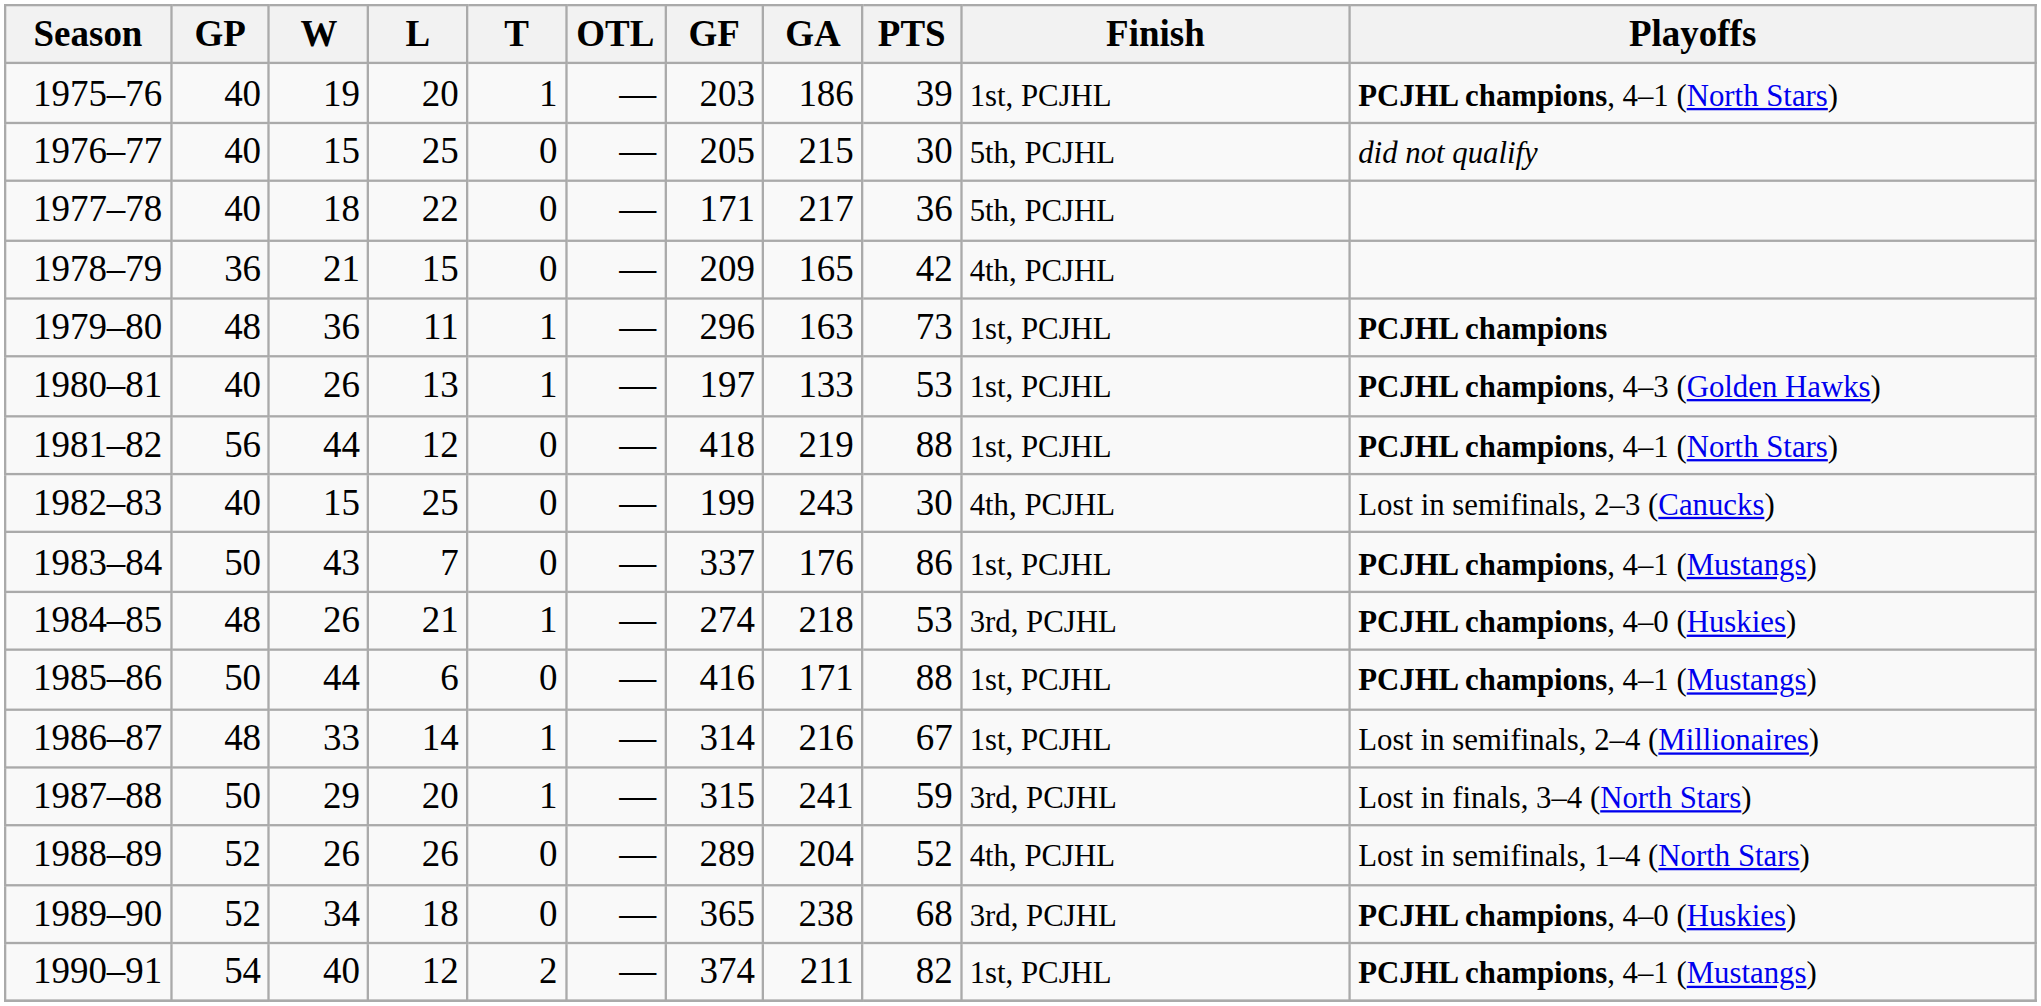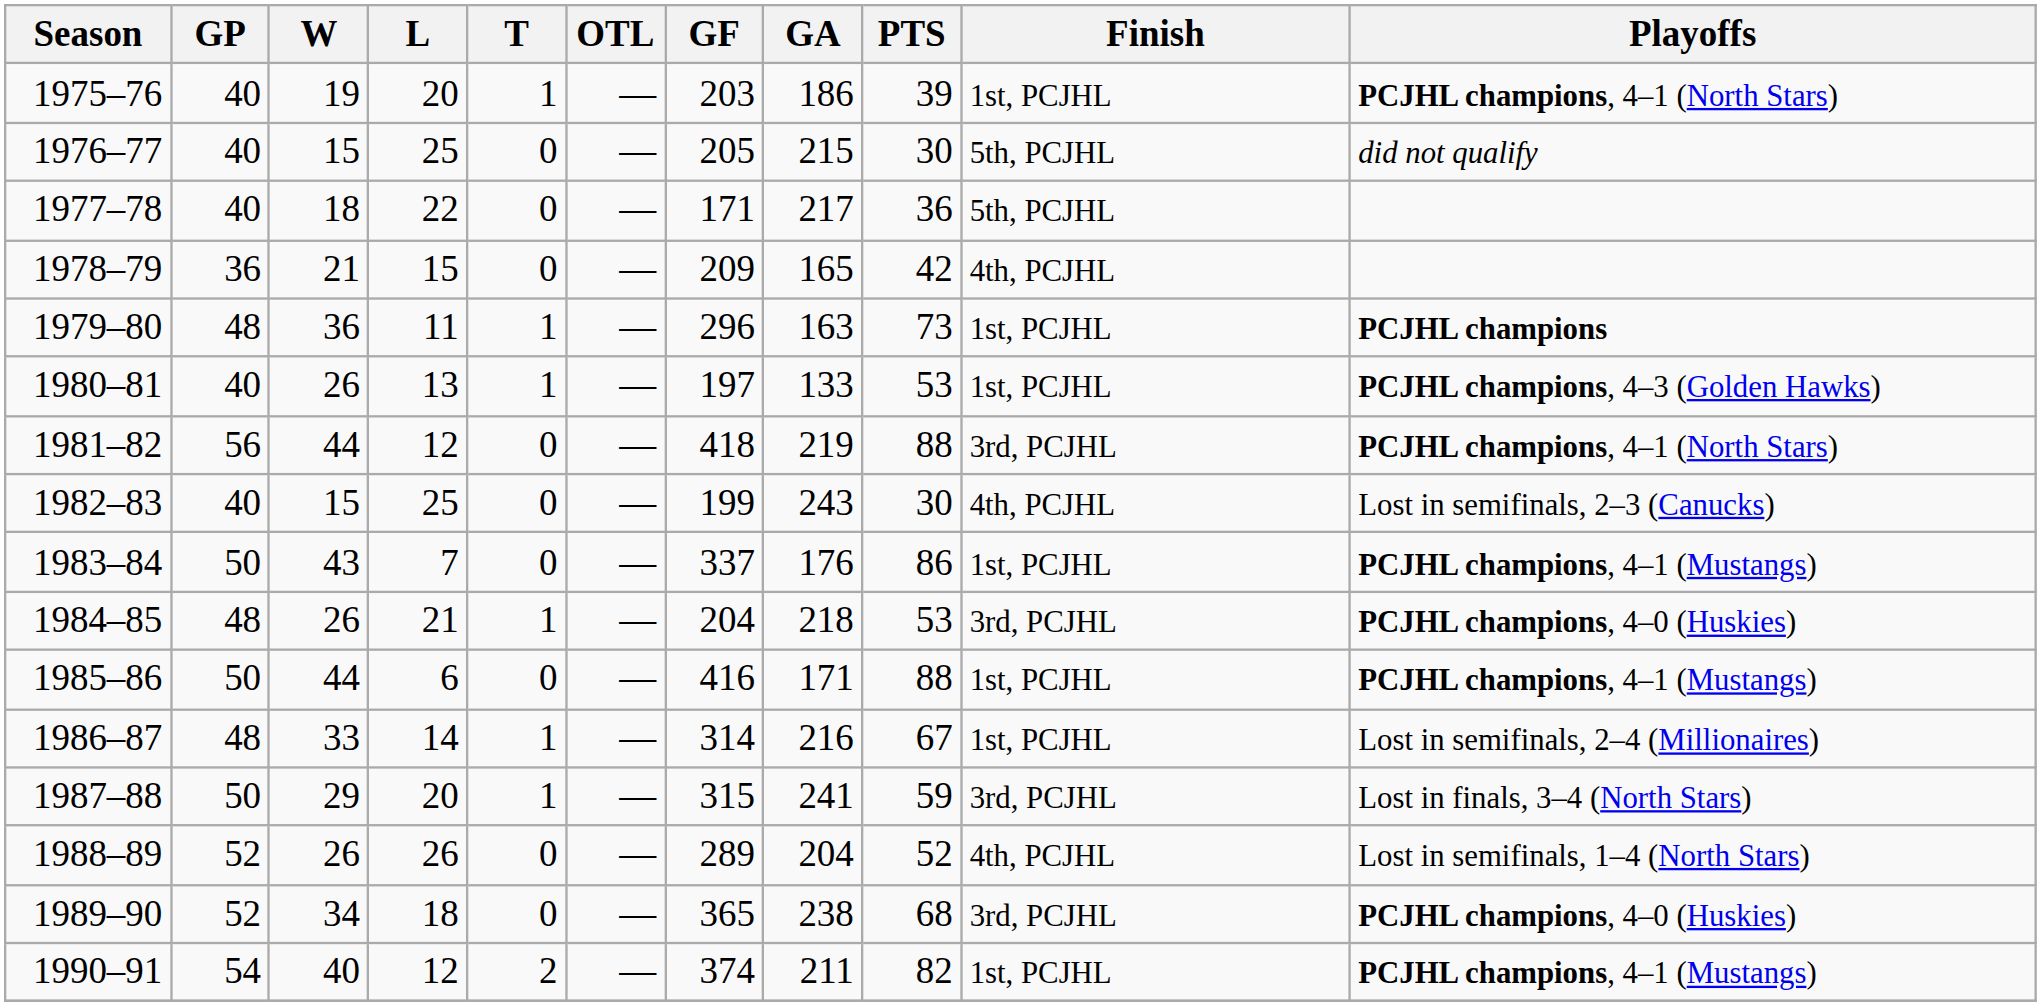1981–82 | Finish: 1st, PCJHL -> 3rd, PCJHL
1984–85 | GF: 274 -> 204
